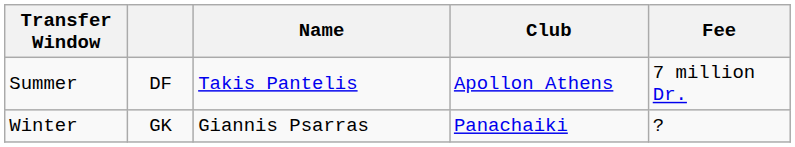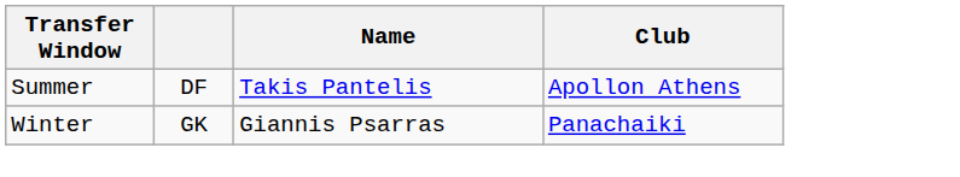- column: Fee | 7 million Dr. | ?
